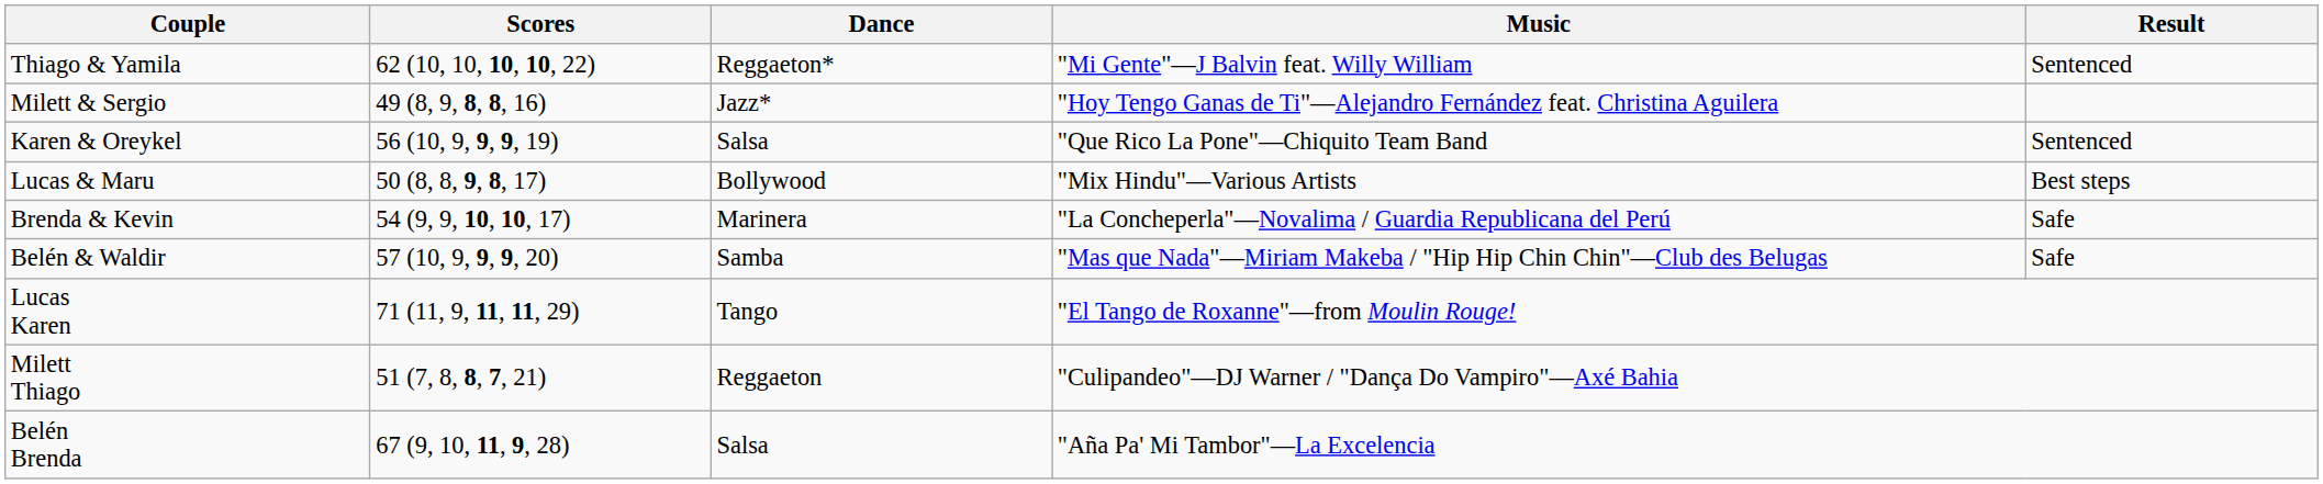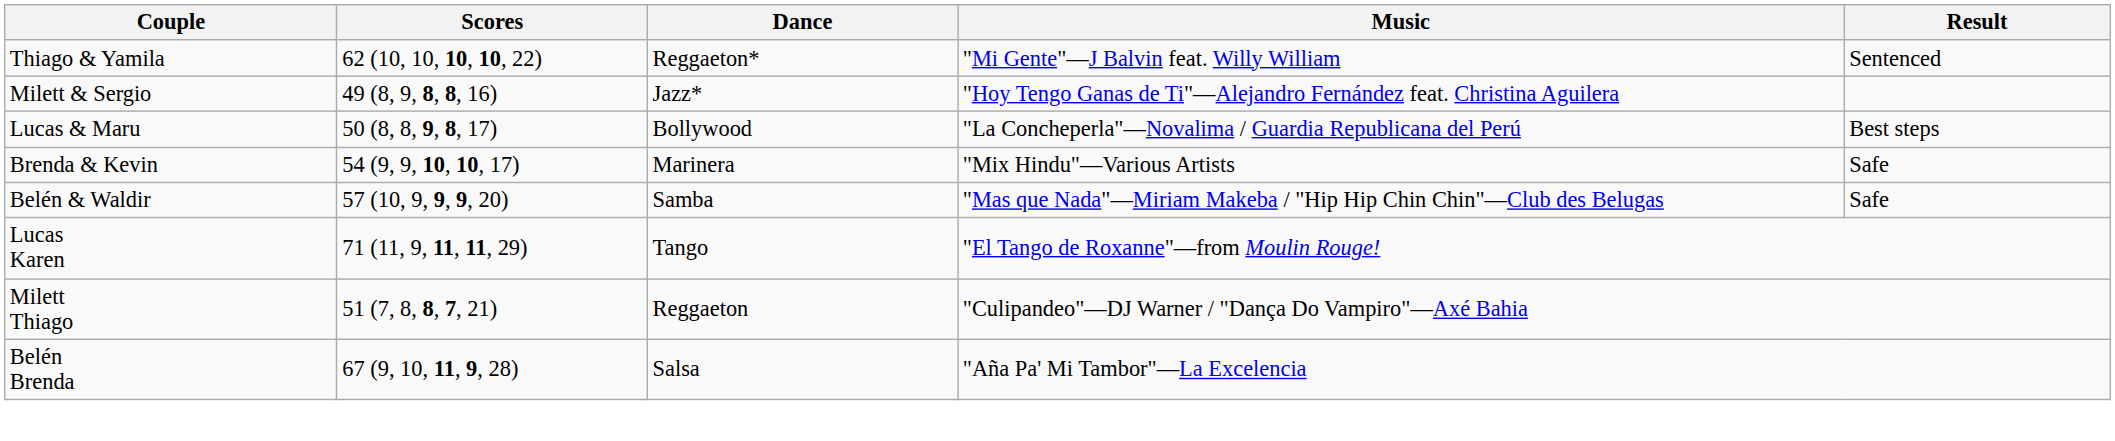- row: Karen & Oreykel | 56 (10, 9, 9, 9, 19) | Salsa | "Que Rico La Pone"—Chiquito Team Band | Sentenced
Lucas & Maru | Music: "Mix Hindu"—Various Artists -> "La Concheperla"—Novalima / Guardia Republicana del Perú
Brenda & Kevin | Music: "La Concheperla"—Novalima / Guardia Republicana del Perú -> "Mix Hindu"—Various Artists
